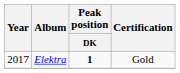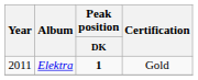Elektra | Year: 2017 -> 2011
